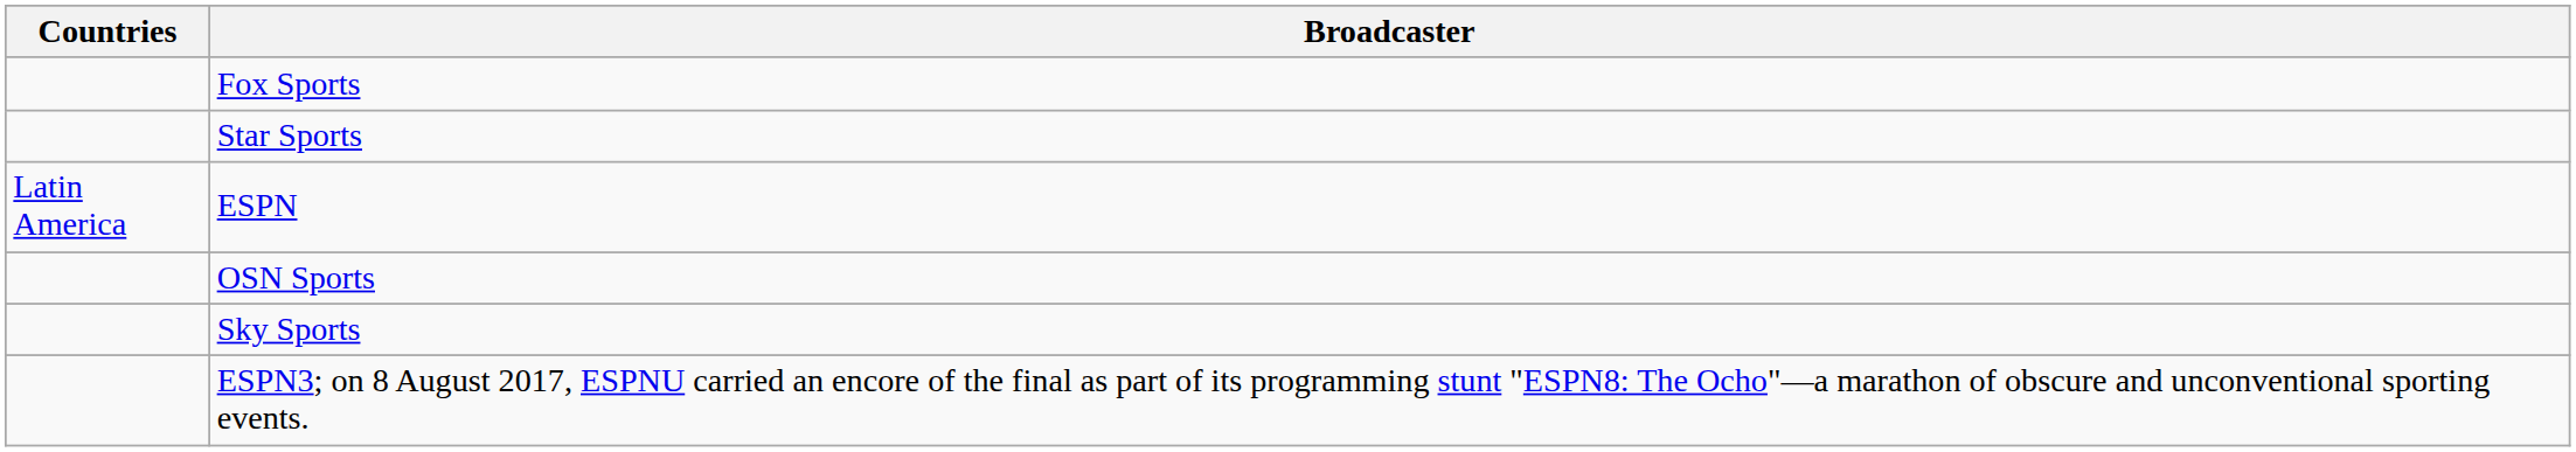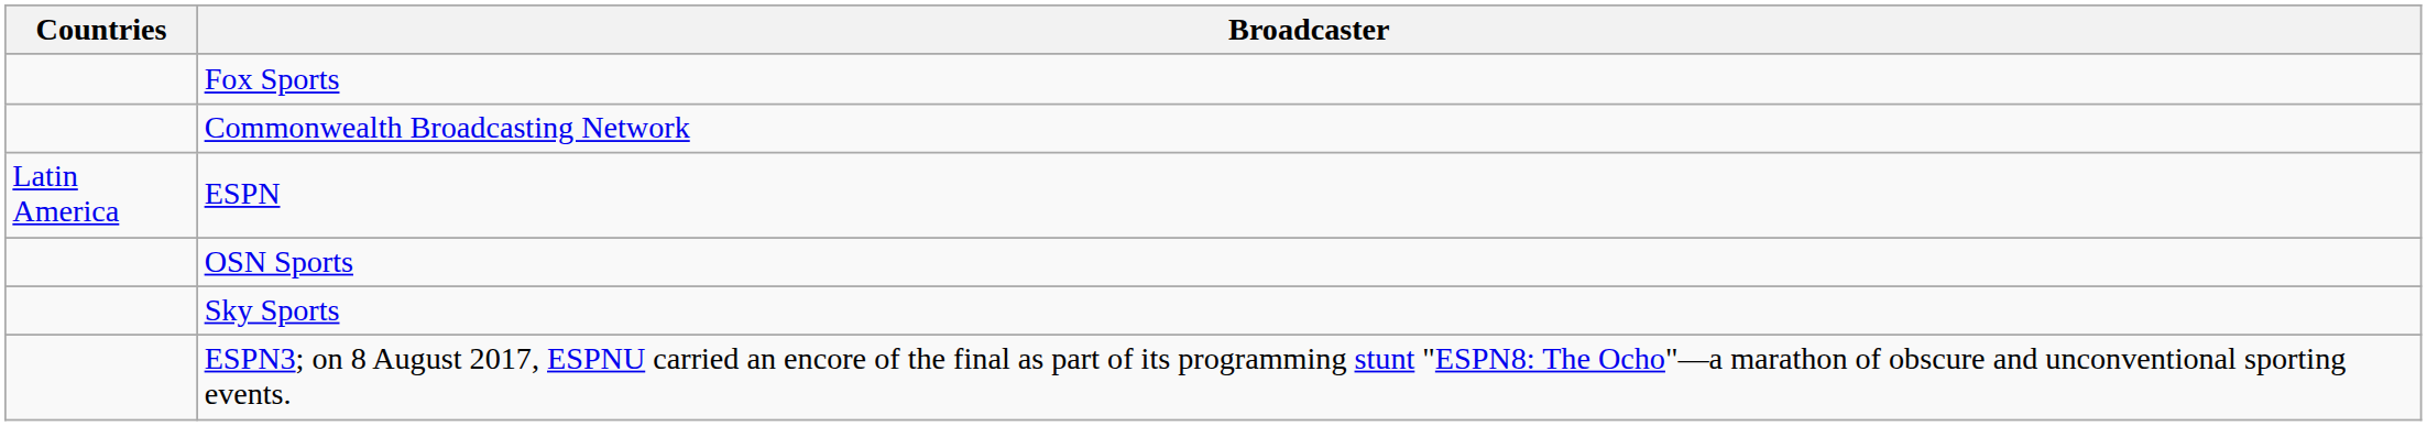+ row: Commonwealth Broadcasting Network
- row: Star Sports
